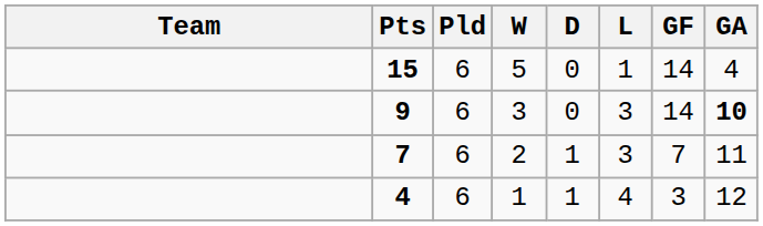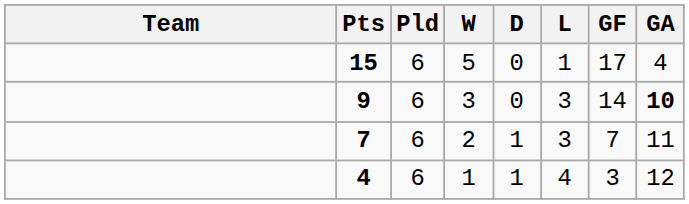15 | GF: 14 -> 17
